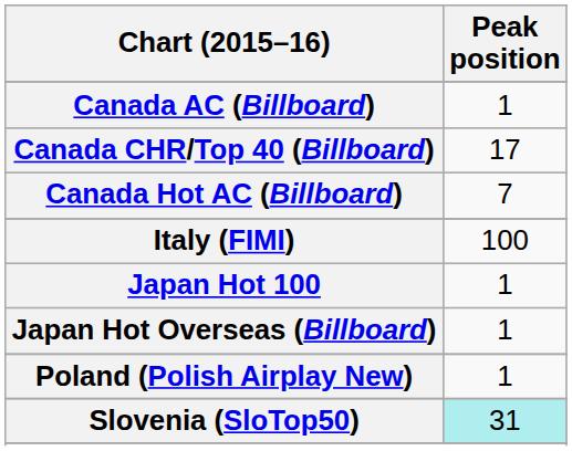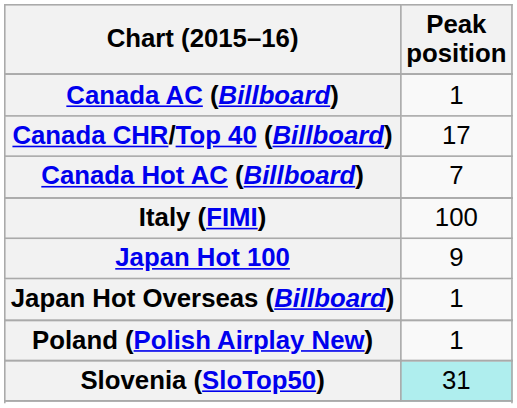Japan Hot 100 | Peak position: 1 -> 9
